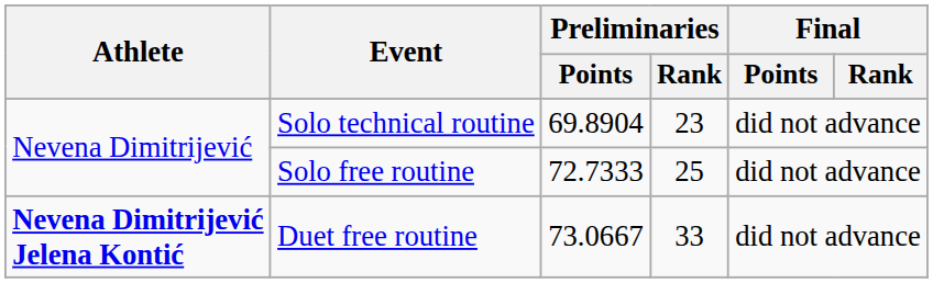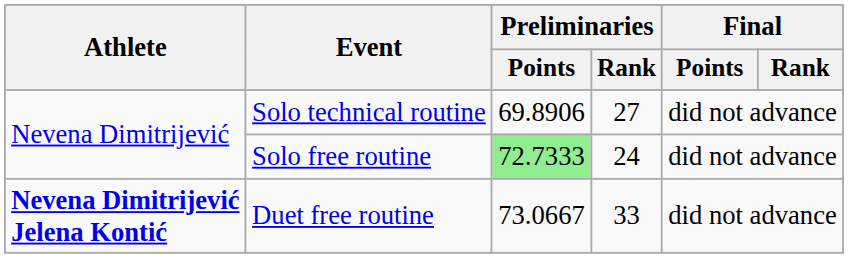Solo technical routine | Preliminaries / Points: 69.8904 -> 69.8906
Solo technical routine | Preliminaries / Rank: 23 -> 27
Solo free routine | Preliminaries / Points: no background -> lightgreen background
Solo free routine | Preliminaries / Rank: 25 -> 24
